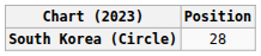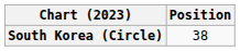South Korea (Circle) | Position: 28 -> 38
